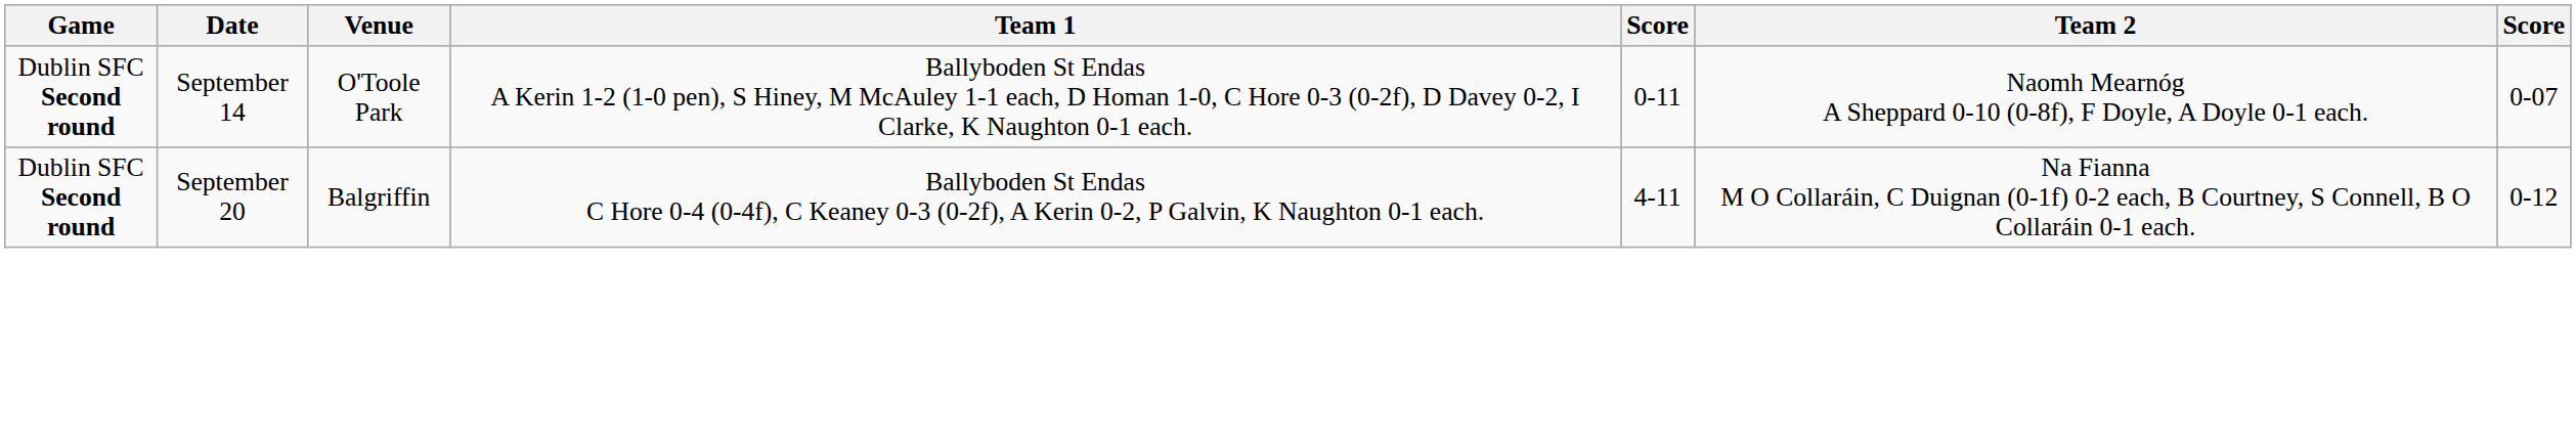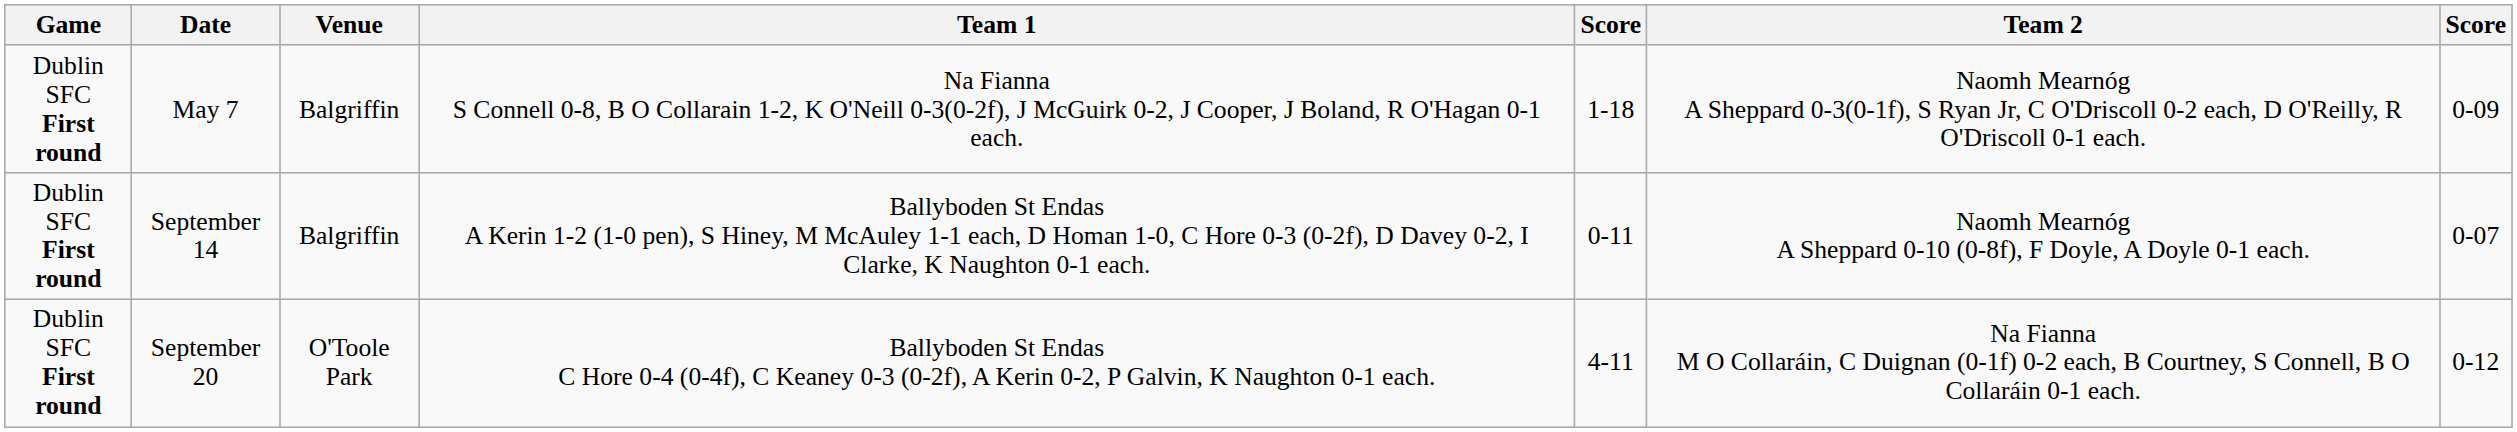+ row: Dublin SFC First round | May 7 | Balgriffin | Na Fianna S Connell 0-8, B O Collarain 1-2, K O'Neill 0-3(0-2f), J McGuirk 0-2, J Cooper, J Boland, R O'Hagan 0-1 each. | 1-18 | Naomh Mearnóg A Sheppard 0-3(0-1f), S Ryan Jr, C O'Driscoll 0-2 each, D O'Reilly, R O'Driscoll 0-1 each. | 0-09
September 14 | Game: Dublin SFC Second round -> Dublin SFC First round
September 14 | Venue: O'Toole Park -> Balgriffin
September 20 | Game: Dublin SFC Second round -> Dublin SFC First round
September 20 | Venue: Balgriffin -> O'Toole Park
